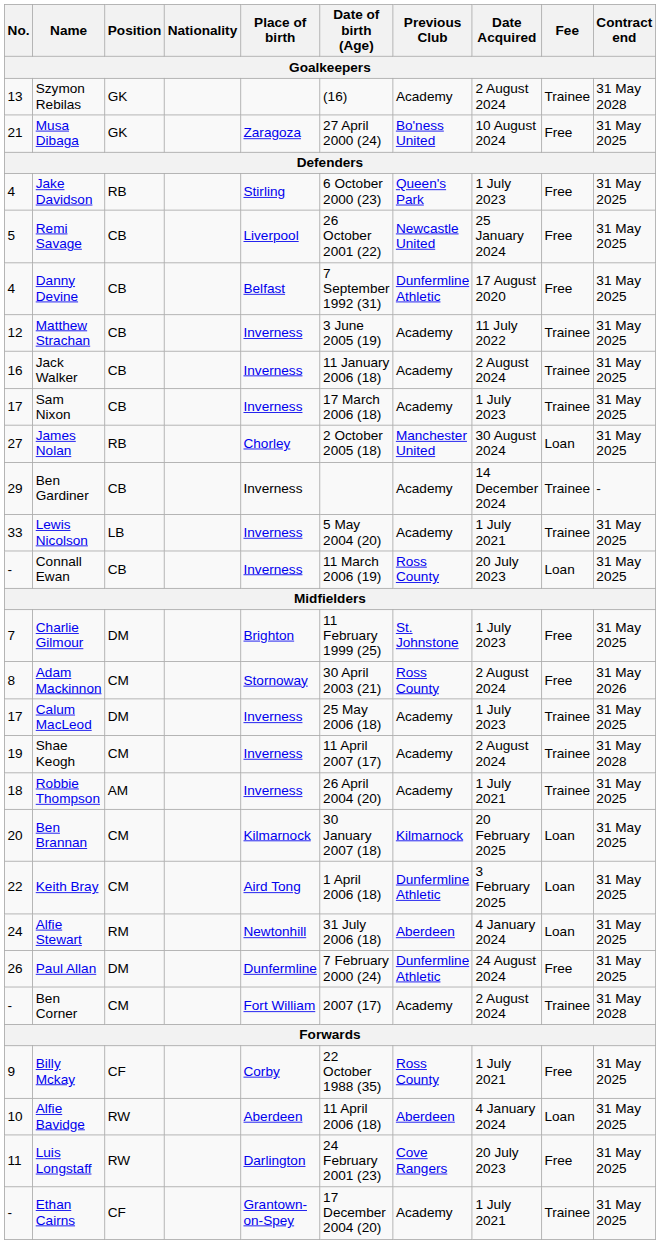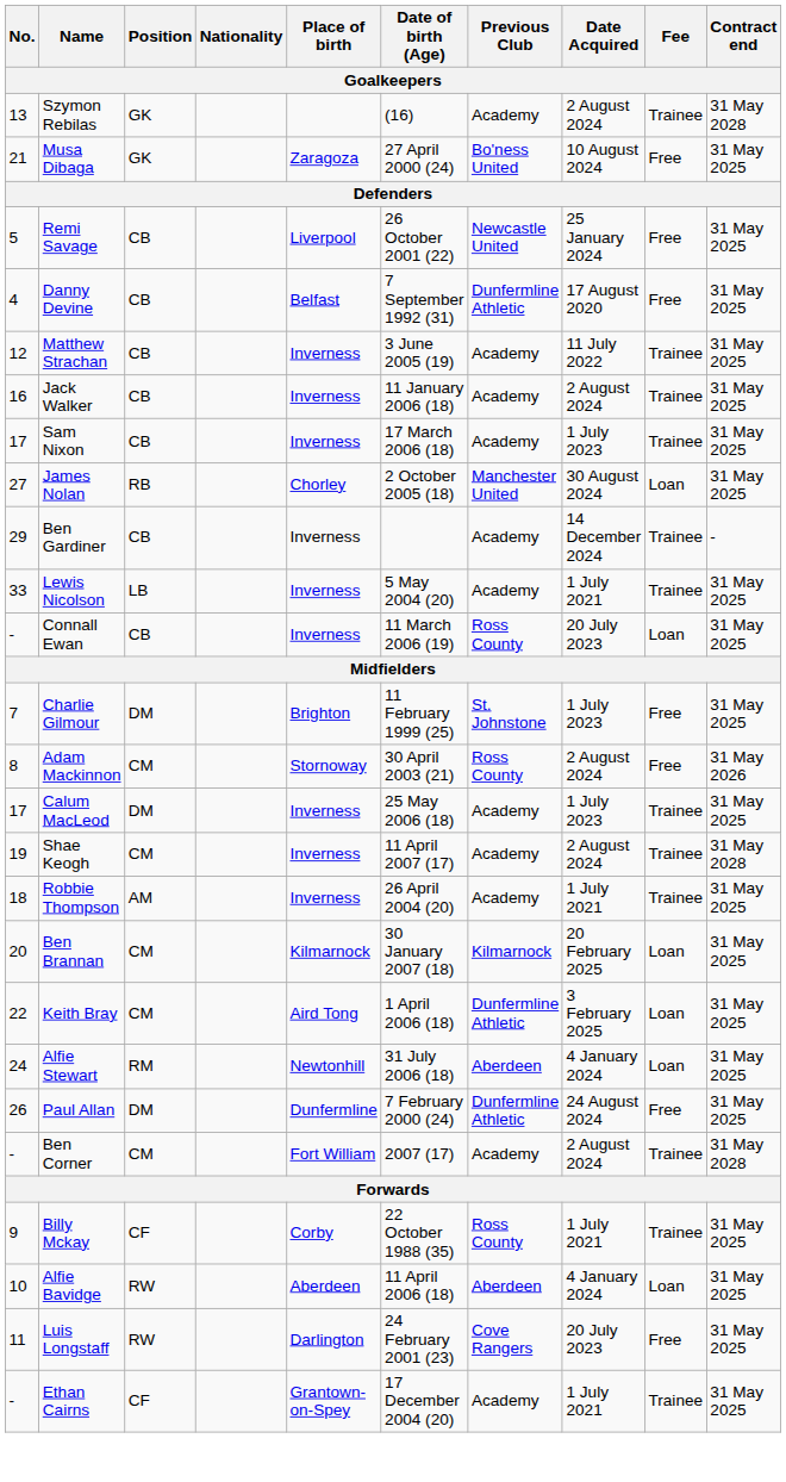- row: 4 | Jake Davidson | RB | Stirling | 6 October 2000 (23) | Queen's Park | 1 July 2023 | Free | 31 May 2025
Billy Mckay | Fee: Free -> Trainee
